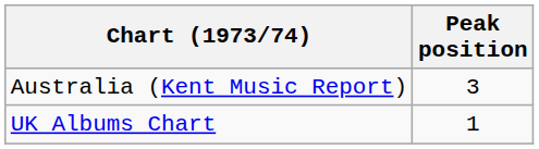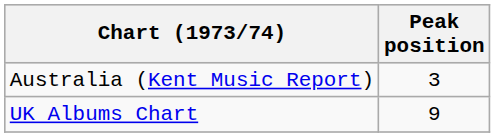UK Albums Chart | Peak position: 1 -> 9
